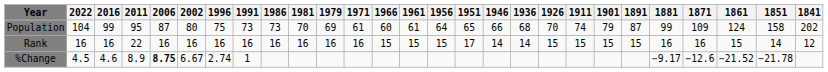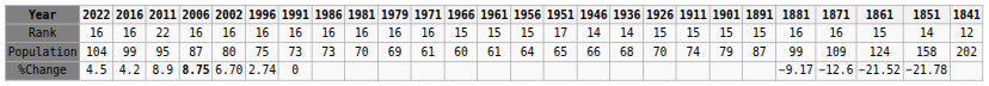rows swapped: Population <-> Rank
%Change | 2016: 4.6 -> 4.2
%Change | 2002: 6.67 -> 6.70
%Change | 1991: 1 -> 0
